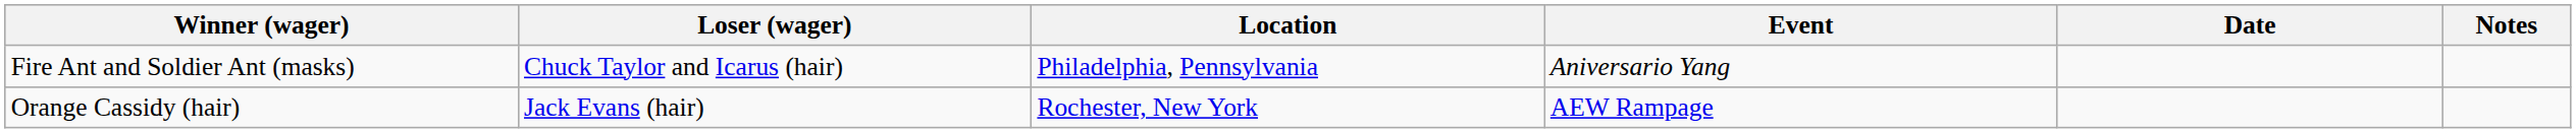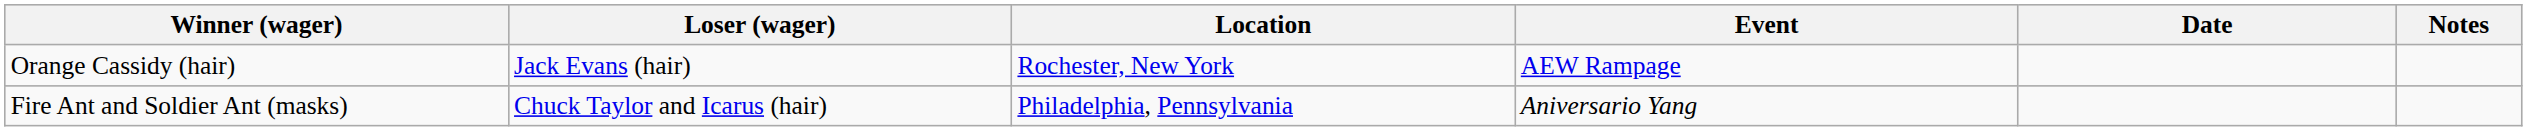rows swapped: Fire Ant and Soldier Ant (masks) <-> Orange Cassidy (hair)
